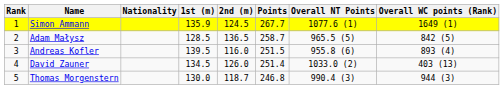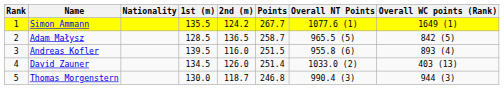Simon Ammann | 1st (m): 135.9 -> 135.5
Simon Ammann | 2nd (m): 124.5 -> 124.2
